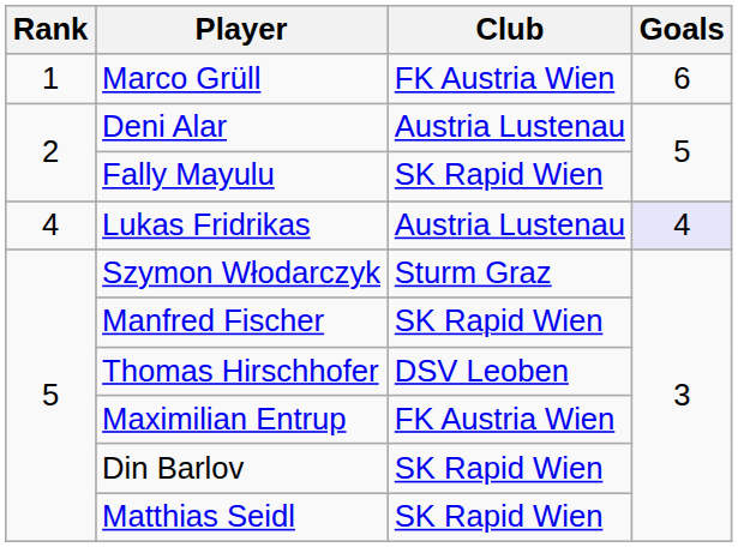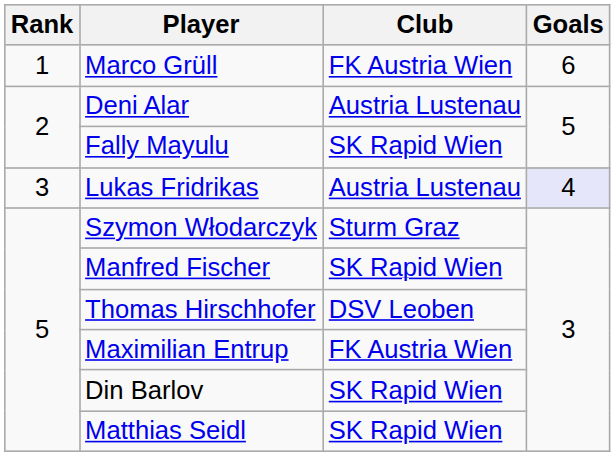Lukas Fridrikas | Rank: 4 -> 3
